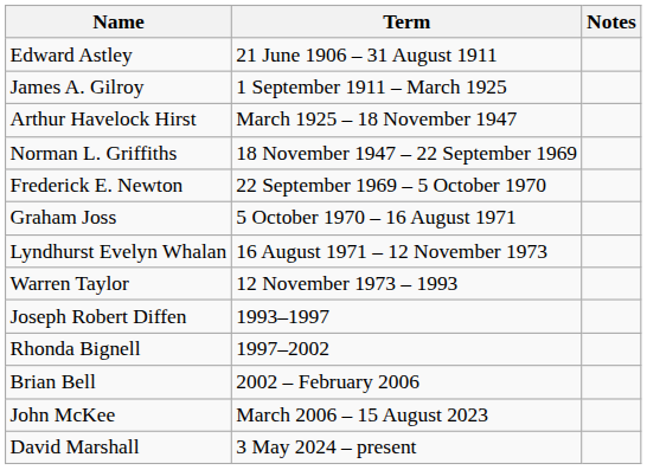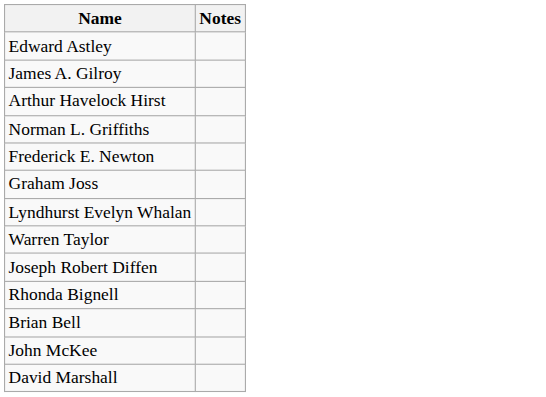- column: Term | 21 June 1906 – 31 August 1911 | 1 September 1911 – March 1925 | March 1925 – 18 November 1947 | 18 November 1947 – 22 September 1969 | 22 September 1969 – 5 October 1970 | 5 October 1970 – 16 August 1971 | 16 August 1971 – 12 November 1973 | 12 November 1973 – 1993 | 1993–1997 | 1997–2002 | 2002 – February 2006 | March 2006 – 15 August 2023 | 3 May 2024 – present
